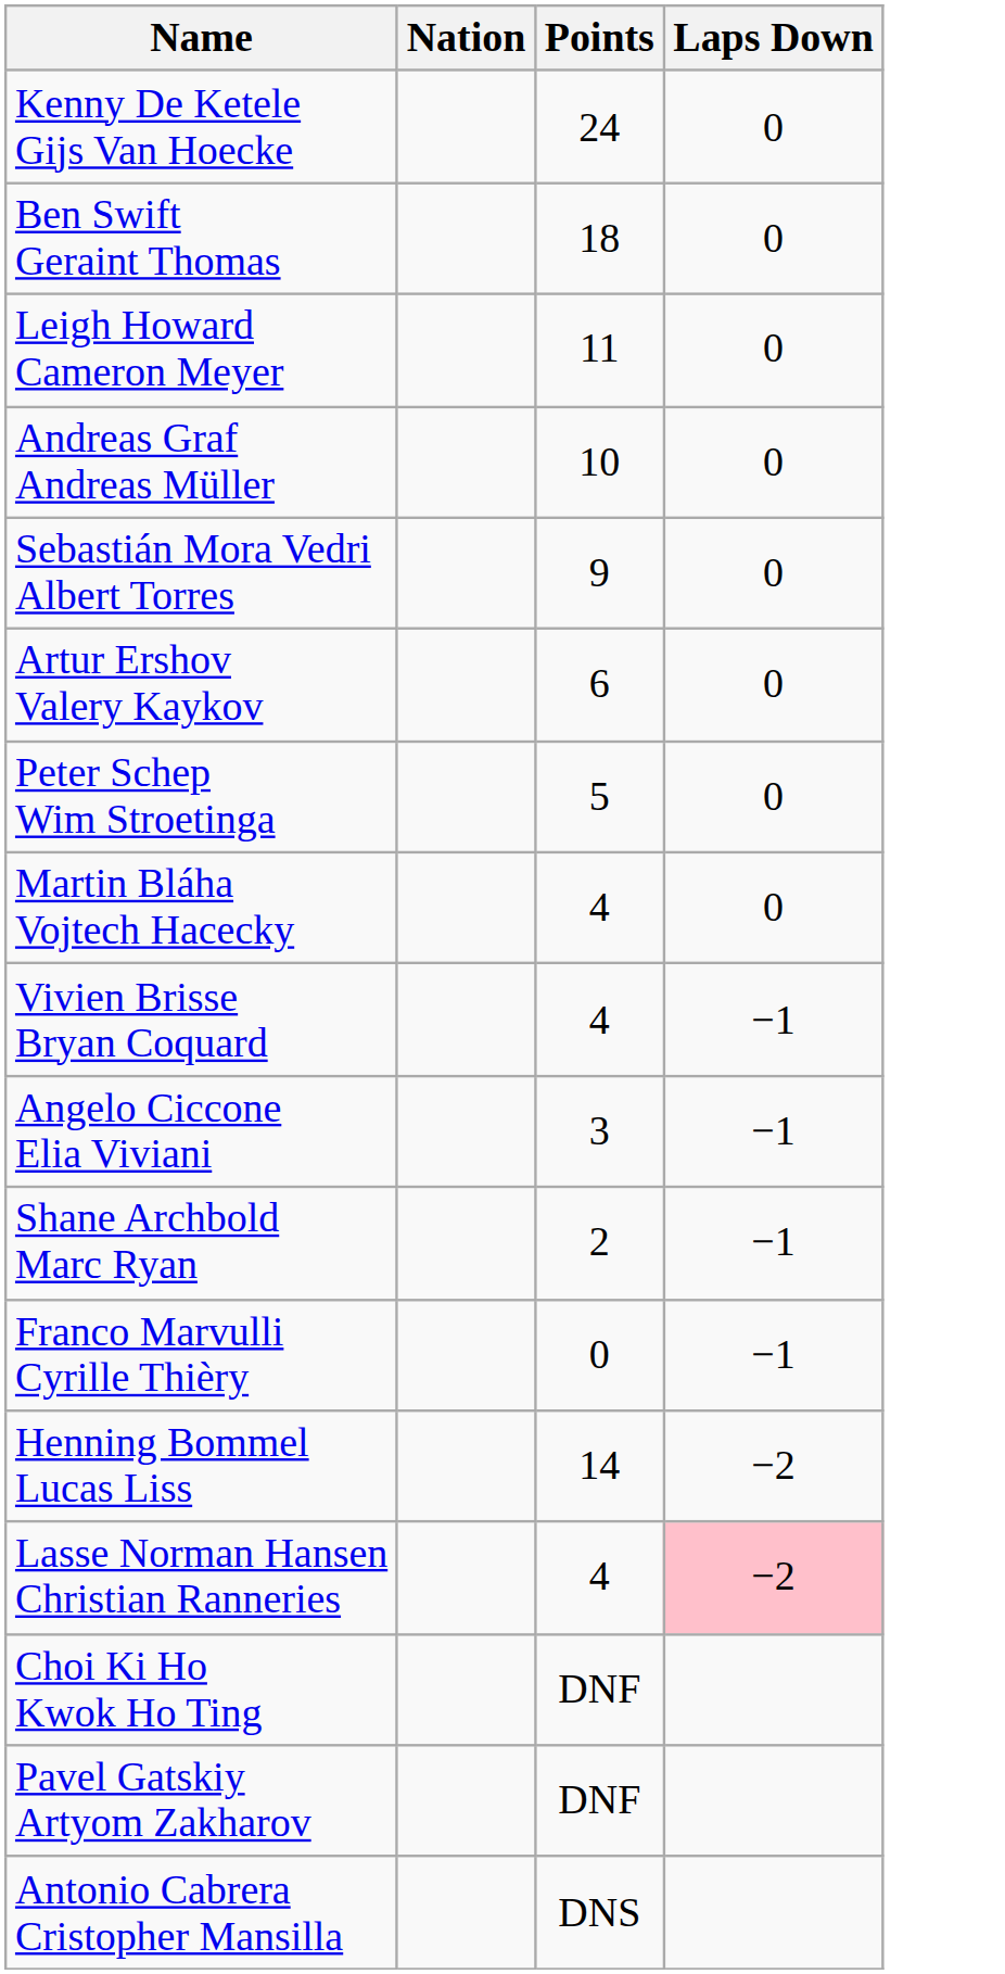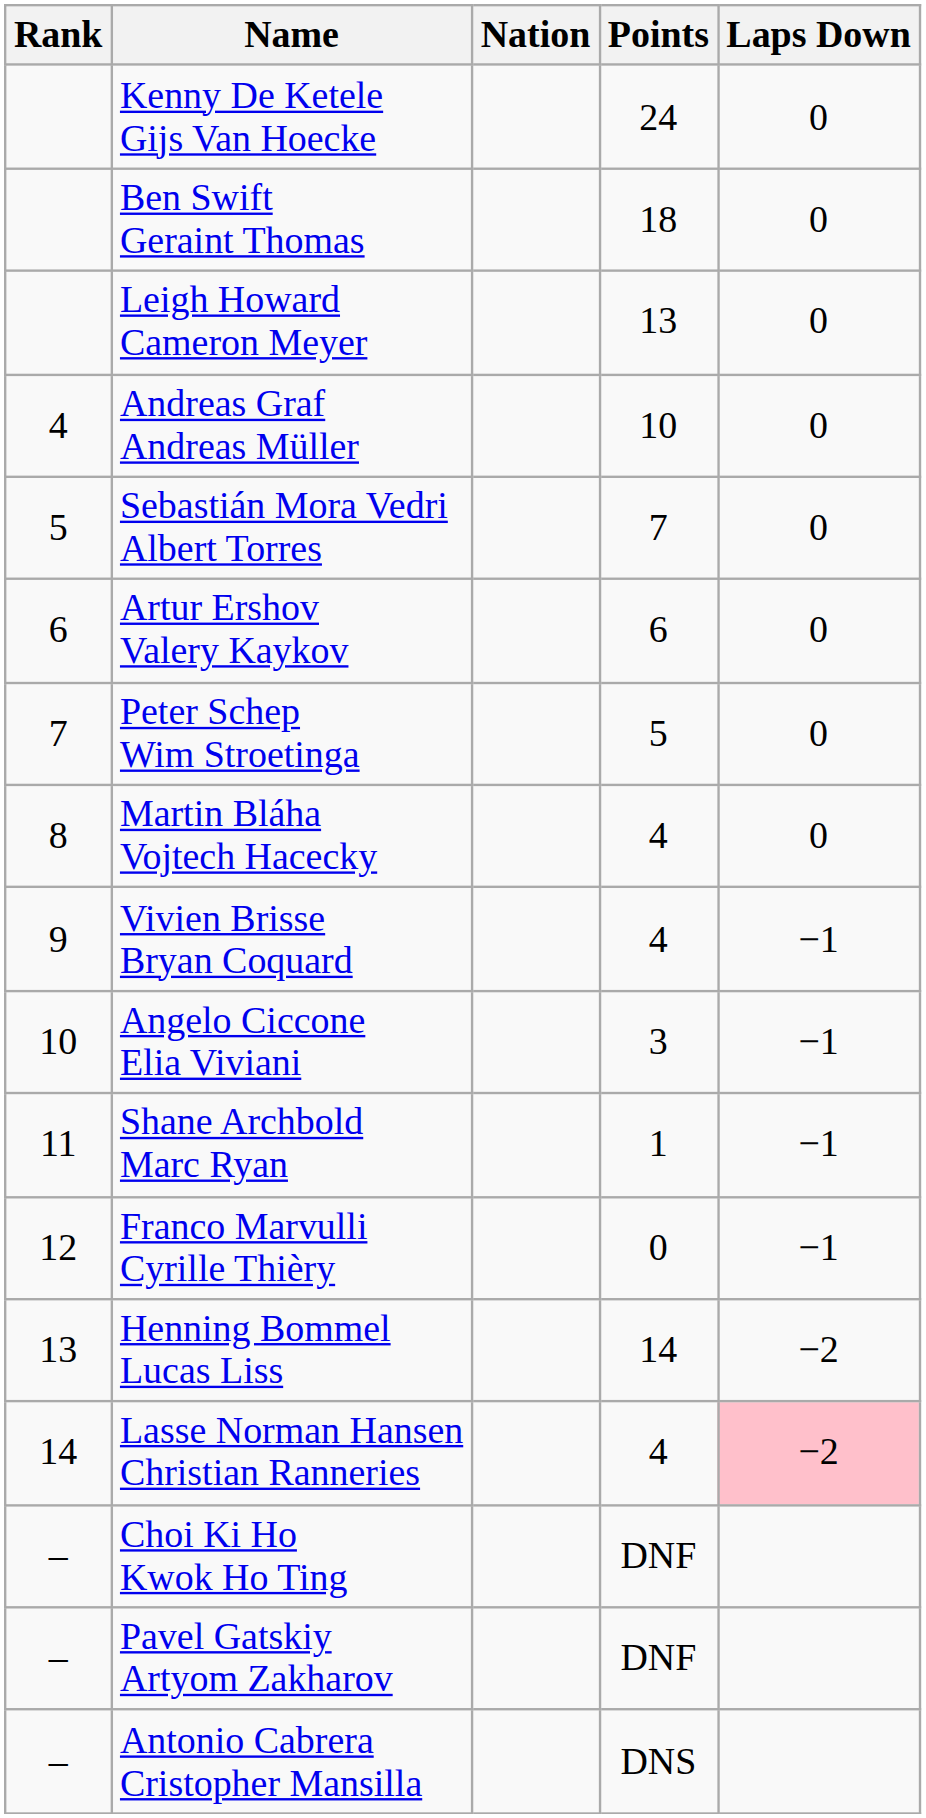+ column: Rank | 4 | 5 | 6 | 7 | 8 | 9 | 10 | 11 | 12 | 13 | 14 | – | – | –
Leigh Howard Cameron Meyer | Points: 11 -> 13
Sebastián Mora Vedri Albert Torres | Points: 9 -> 7
Shane Archbold Marc Ryan | Points: 2 -> 1
